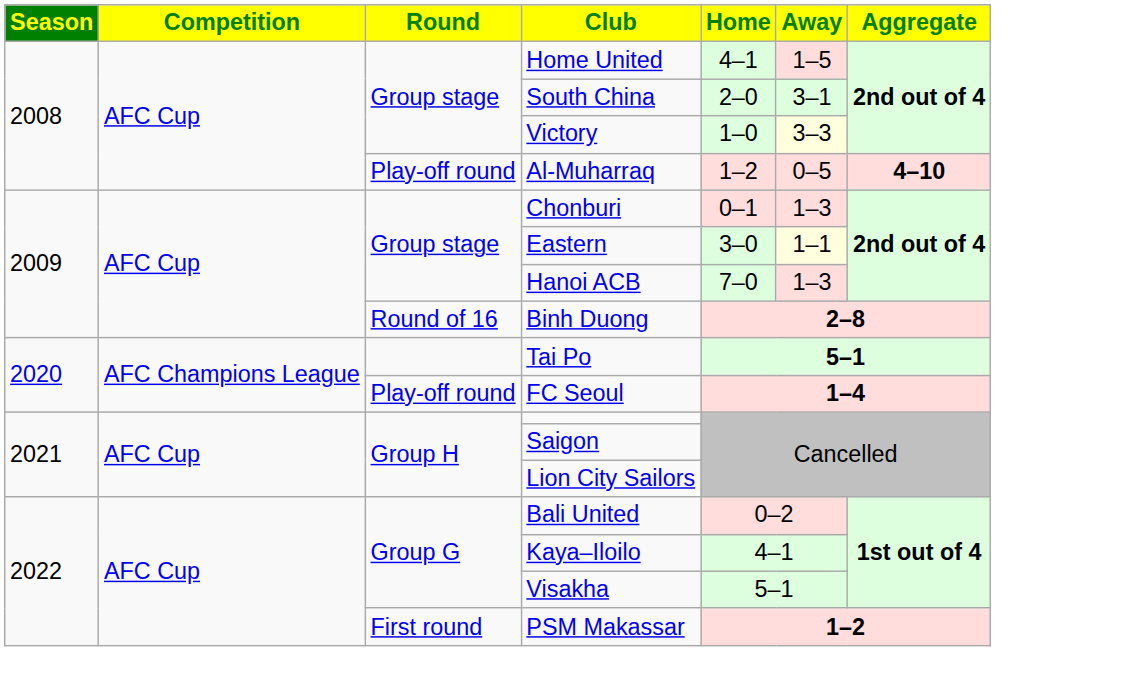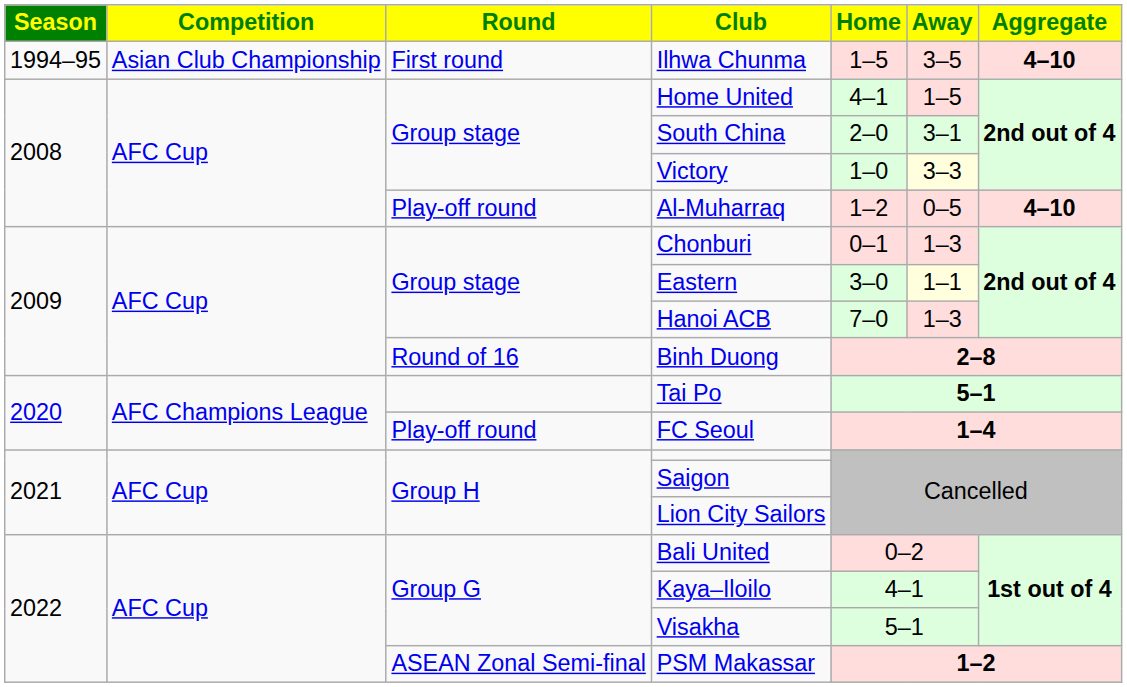+ row: 1994–95 | Asian Club Championship | First round | Ilhwa Chunma | 1–5 | 3–5 | 4–10
PSM Makassar | Round: First round -> ASEAN Zonal Semi-final
